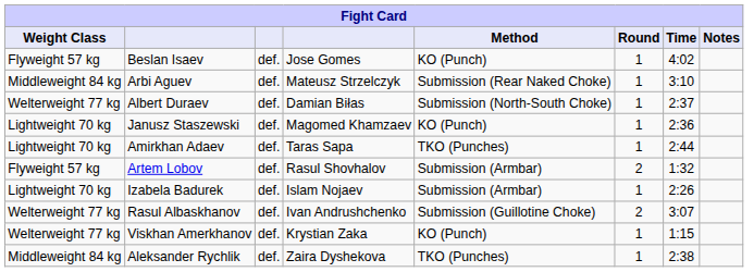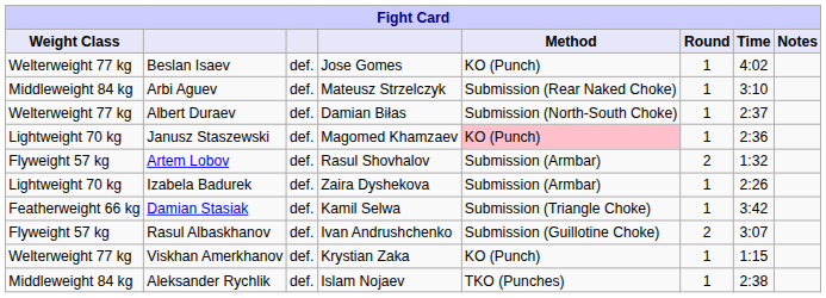Beslan Isaev | Weight Class: Flyweight 57 kg -> Welterweight 77 kg
Janusz Staszewski | Method: no background -> pink background
- row: Lightweight 70 kg | Amirkhan Adaev | def. | Taras Sapa | TKO (Punches) | 1 | 2:44
Izabela Badurek | column 4: Islam Nojaev -> Zaira Dyshekova
+ row: Featherweight 66 kg | Damian Stasiak | def. | Kamil Selwa | Submission (Triangle Choke) | 1 | 3:42
Rasul Albaskhanov | Weight Class: Welterweight 77 kg -> Flyweight 57 kg
Aleksander Rychlik | column 4: Zaira Dyshekova -> Islam Nojaev
